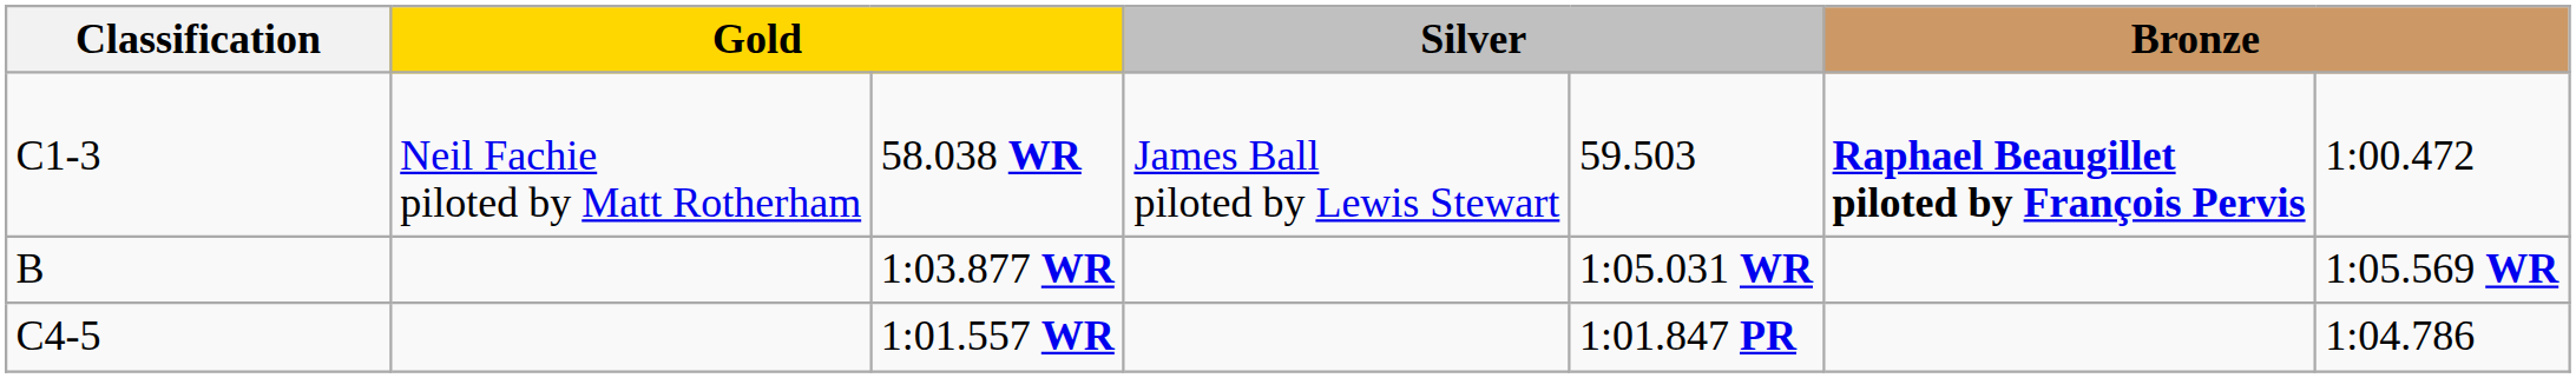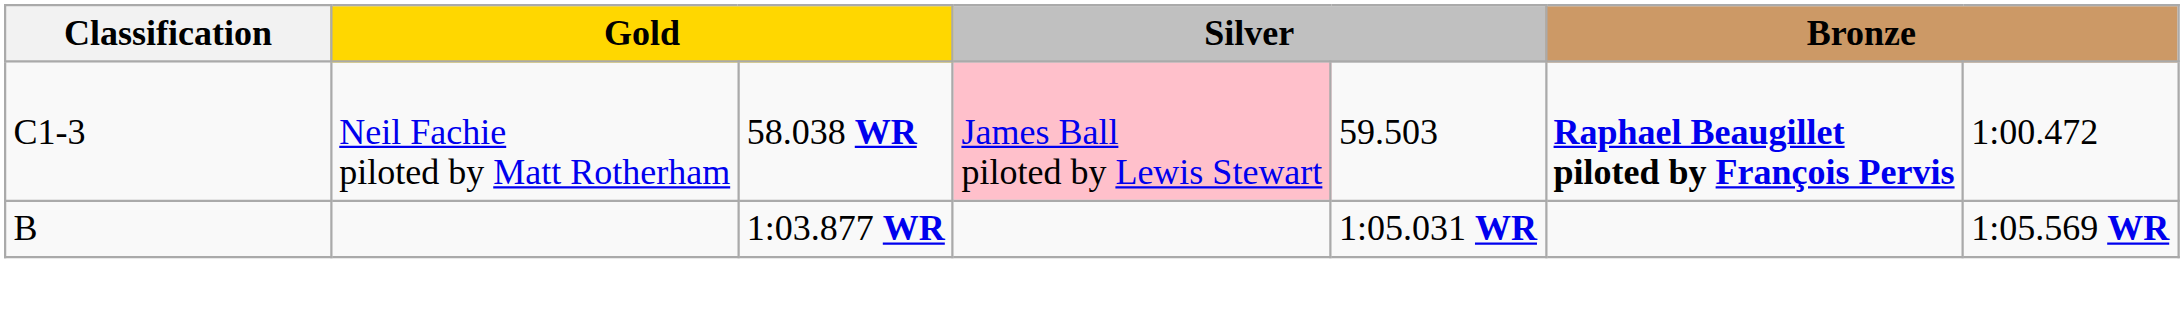58.038 WR | column 4: no background -> pink background
- row: C4-5 | 1:01.557 WR | 1:01.847 PR | 1:04.786
